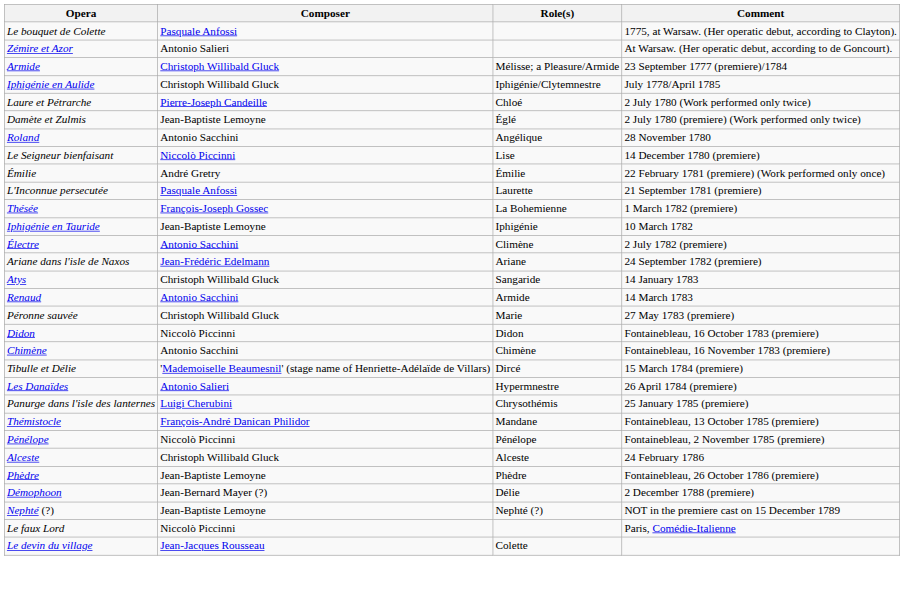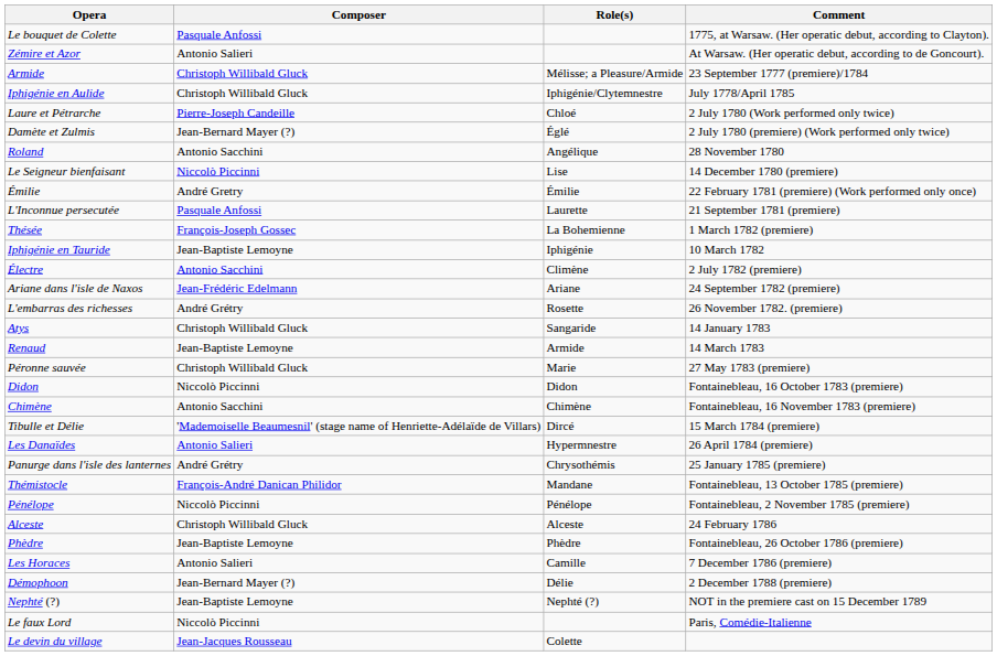Damète et Zulmis | Composer: Jean-Baptiste Lemoyne -> Jean-Bernard Mayer (?)
+ row: L'embarras des richesses | André Grétry | Rosette | 26 November 1782. (premiere)
Renaud | Composer: Antonio Sacchini -> Jean-Baptiste Lemoyne
Panurge dans l'isle des lanternes | Composer: Luigi Cherubini -> André Grétry
+ row: Les Horaces | Antonio Salieri | Camille | 7 December 1786 (premiere)
